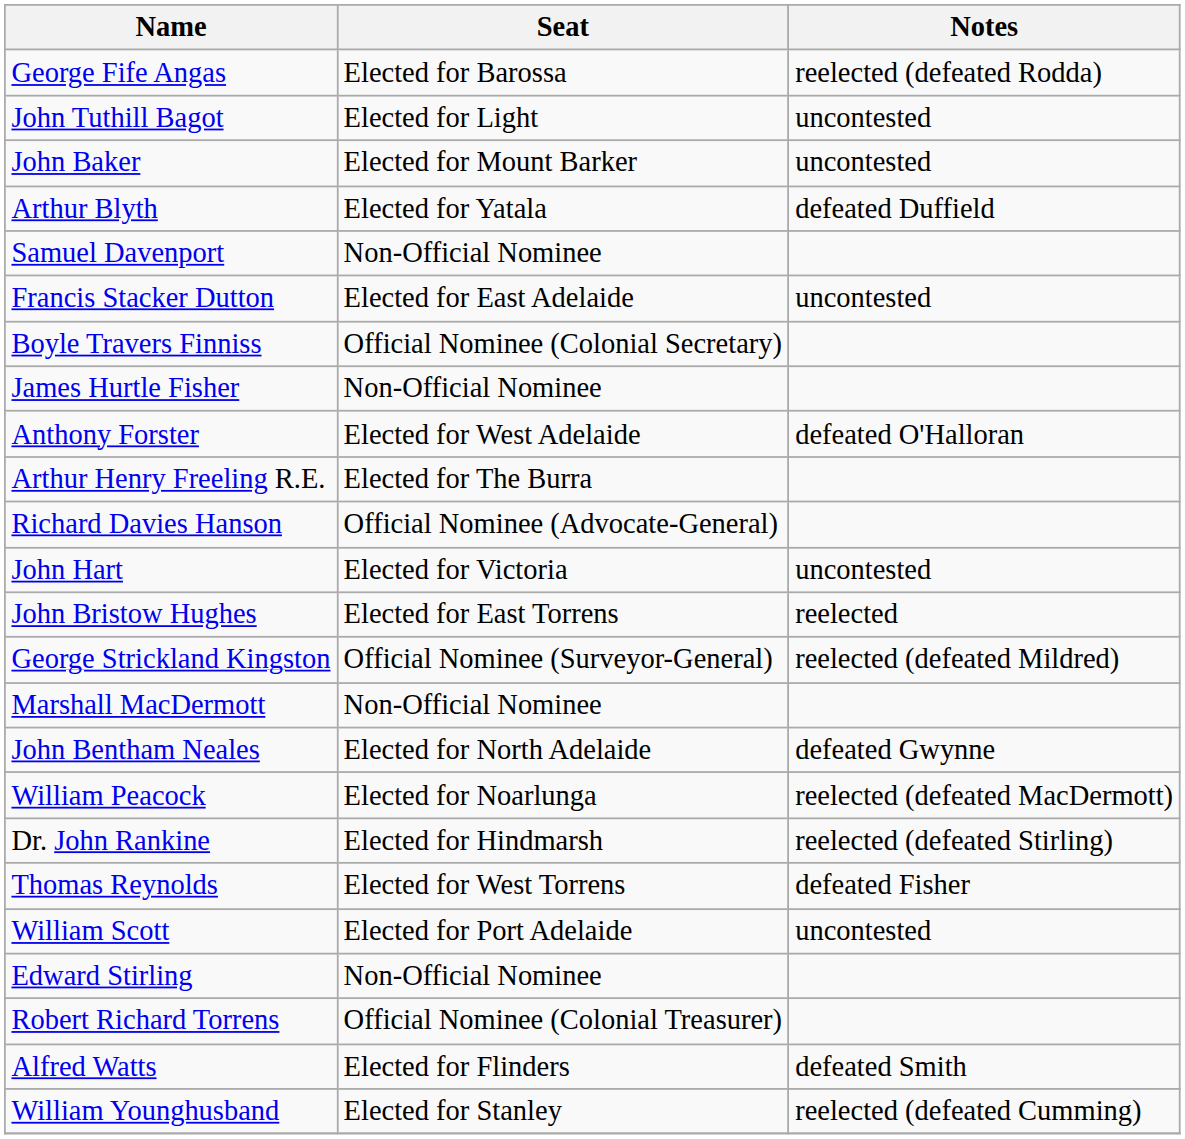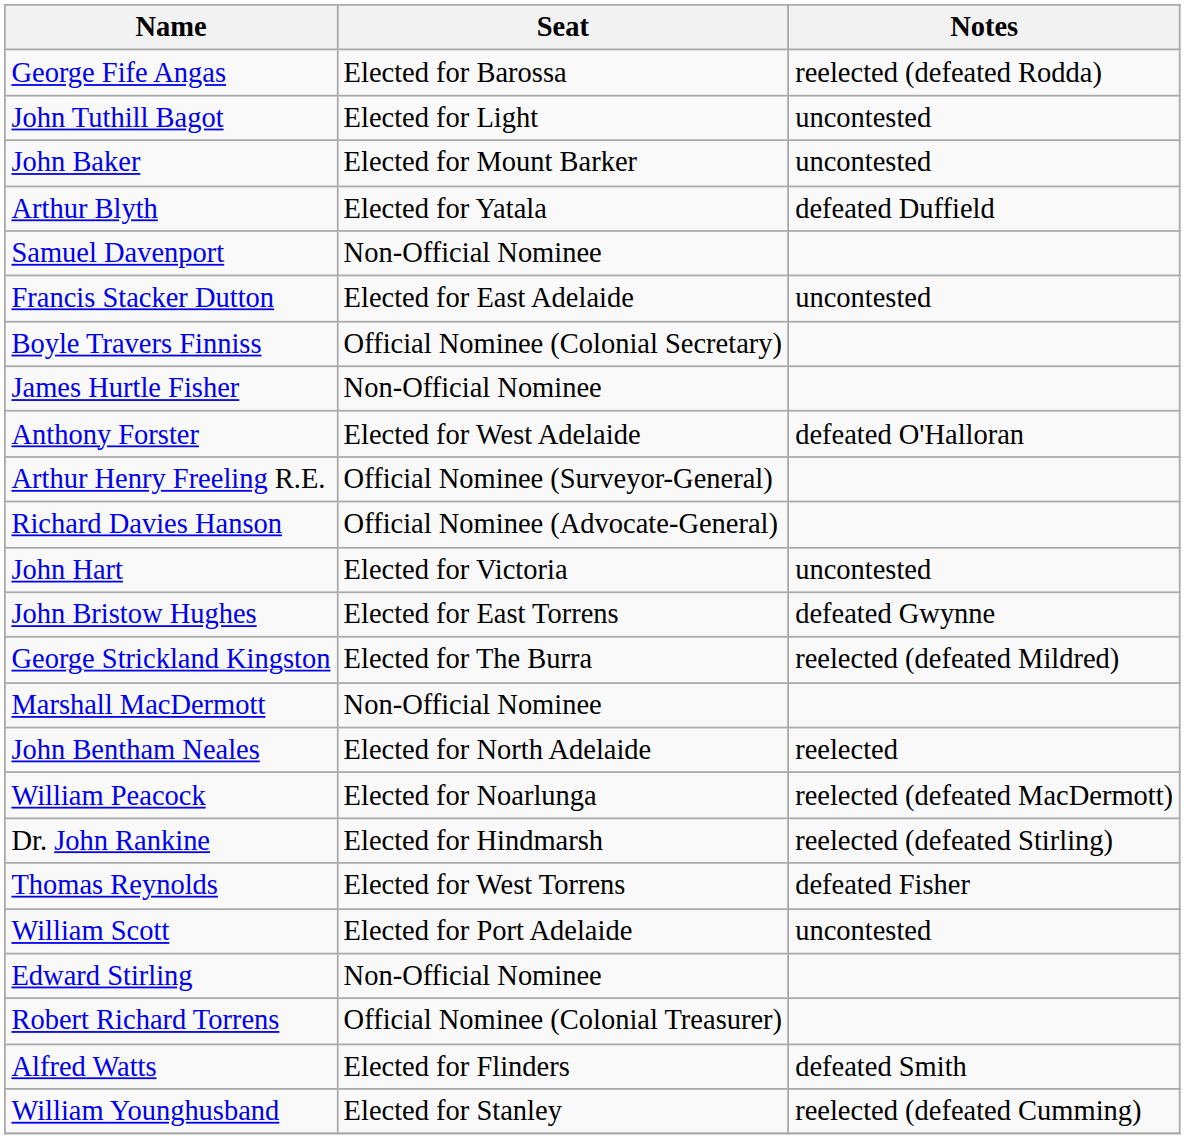Arthur Henry Freeling R.E. | Seat: Elected for The Burra -> Official Nominee (Surveyor-General)
John Bristow Hughes | Notes: reelected -> defeated Gwynne
George Strickland Kingston | Seat: Official Nominee (Surveyor-General) -> Elected for The Burra
John Bentham Neales | Notes: defeated Gwynne -> reelected
